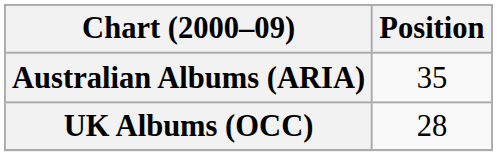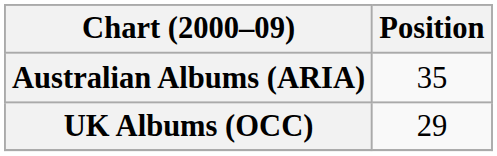UK Albums (OCC) | Position: 28 -> 29
